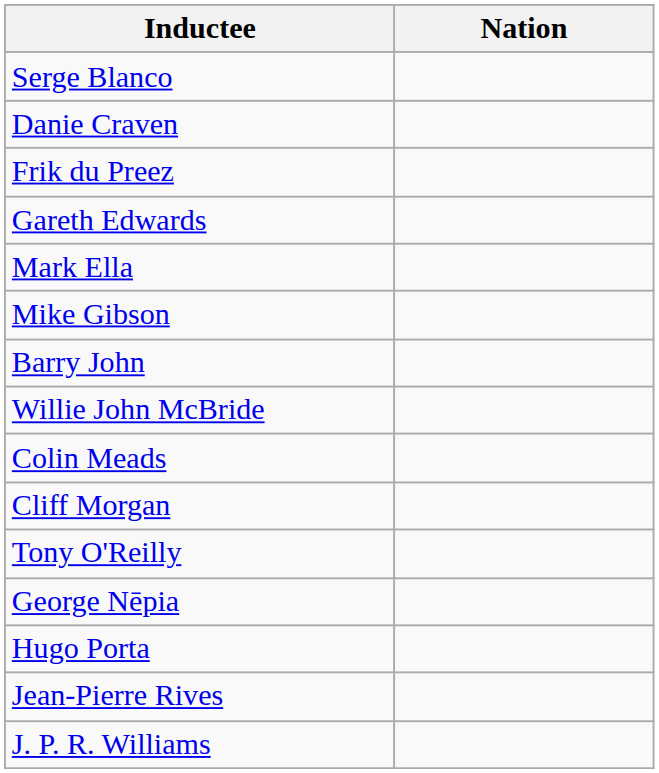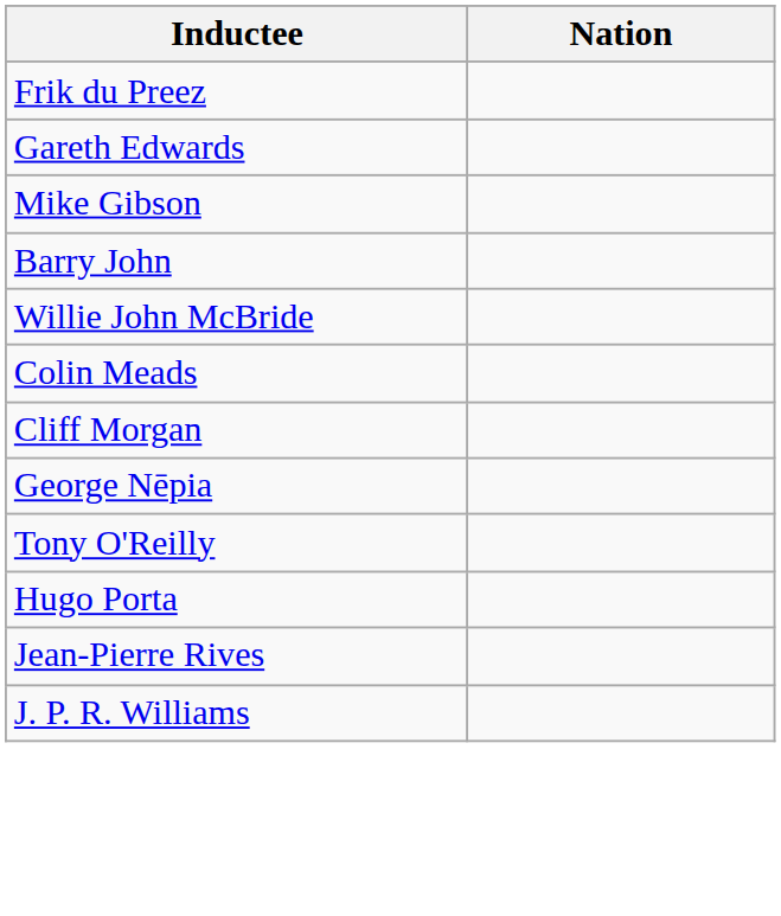- row: Serge Blanco
- row: Danie Craven
- row: Mark Ella
rows swapped: George Nēpia <-> Tony O'Reilly
